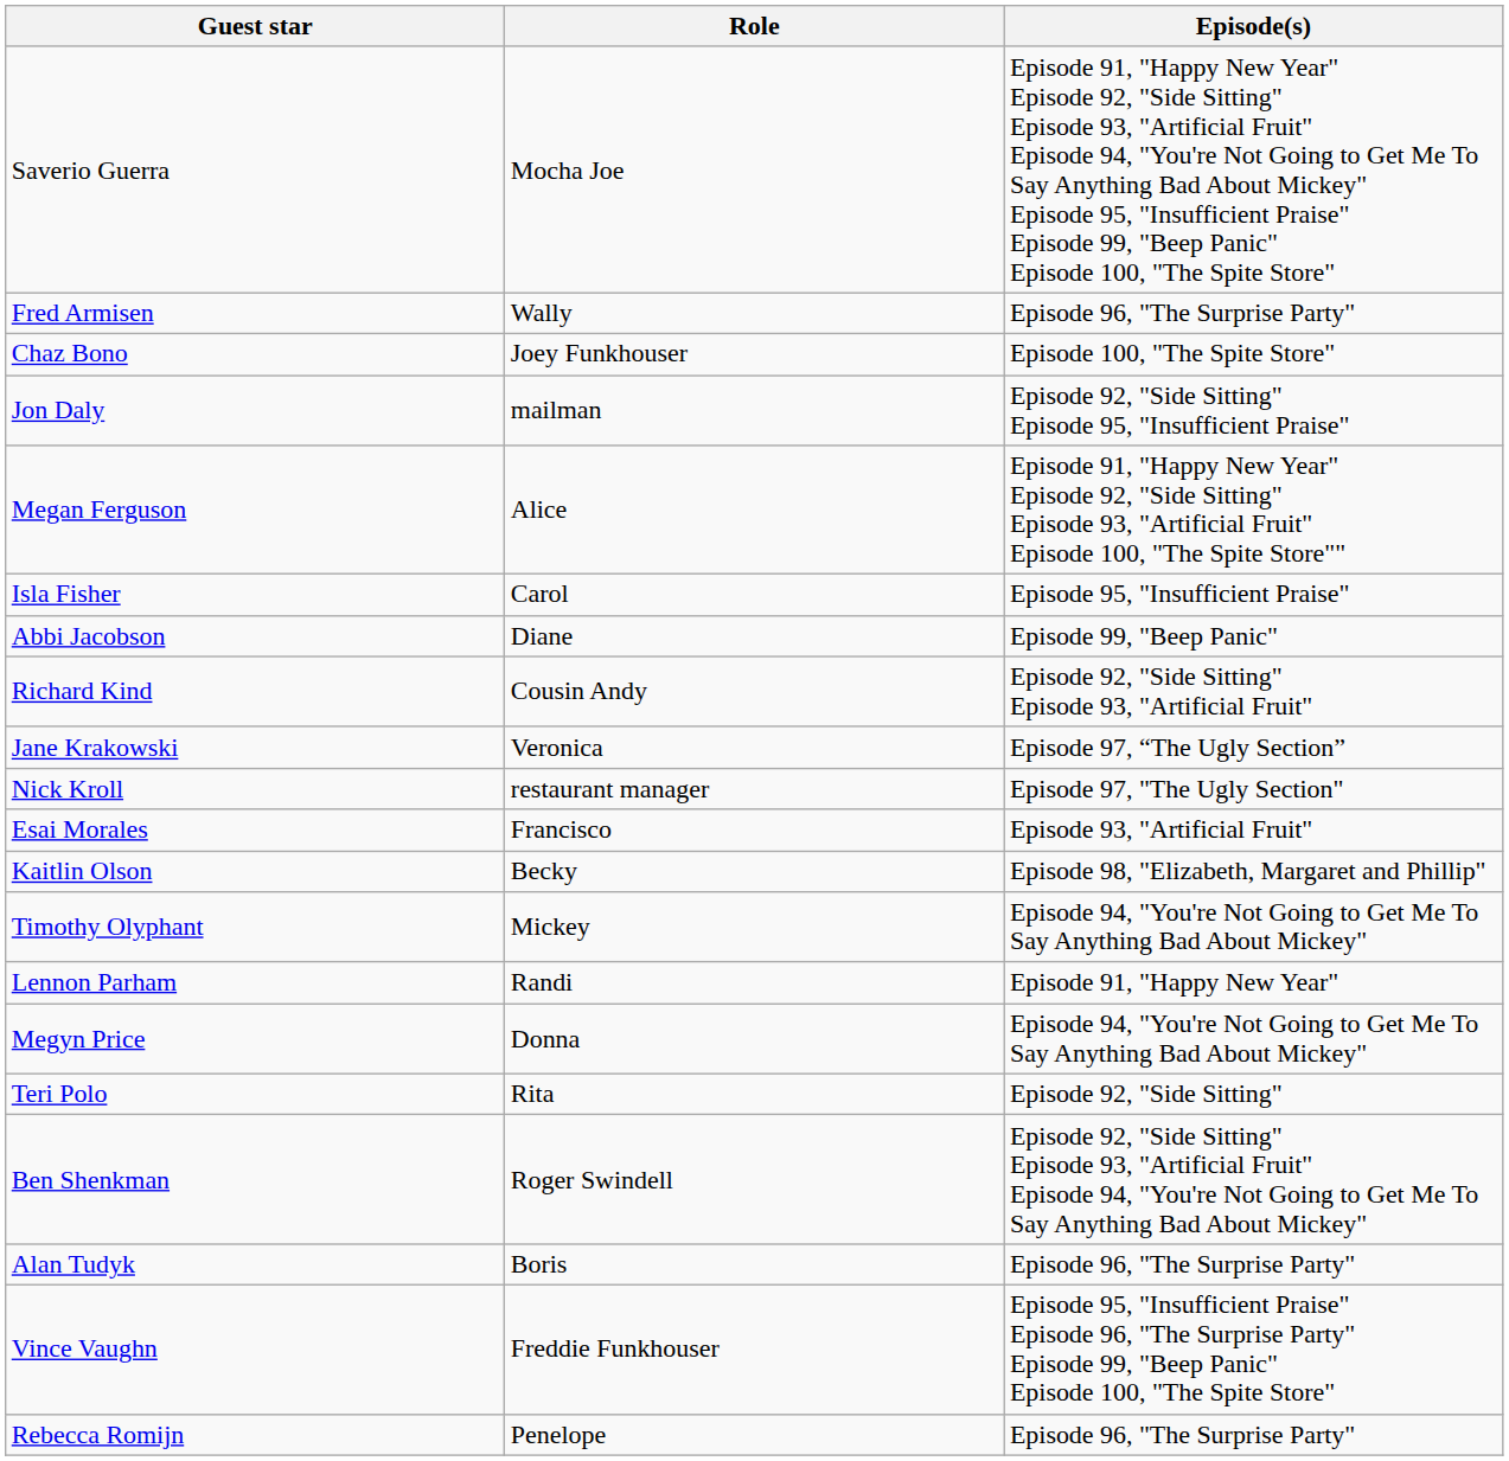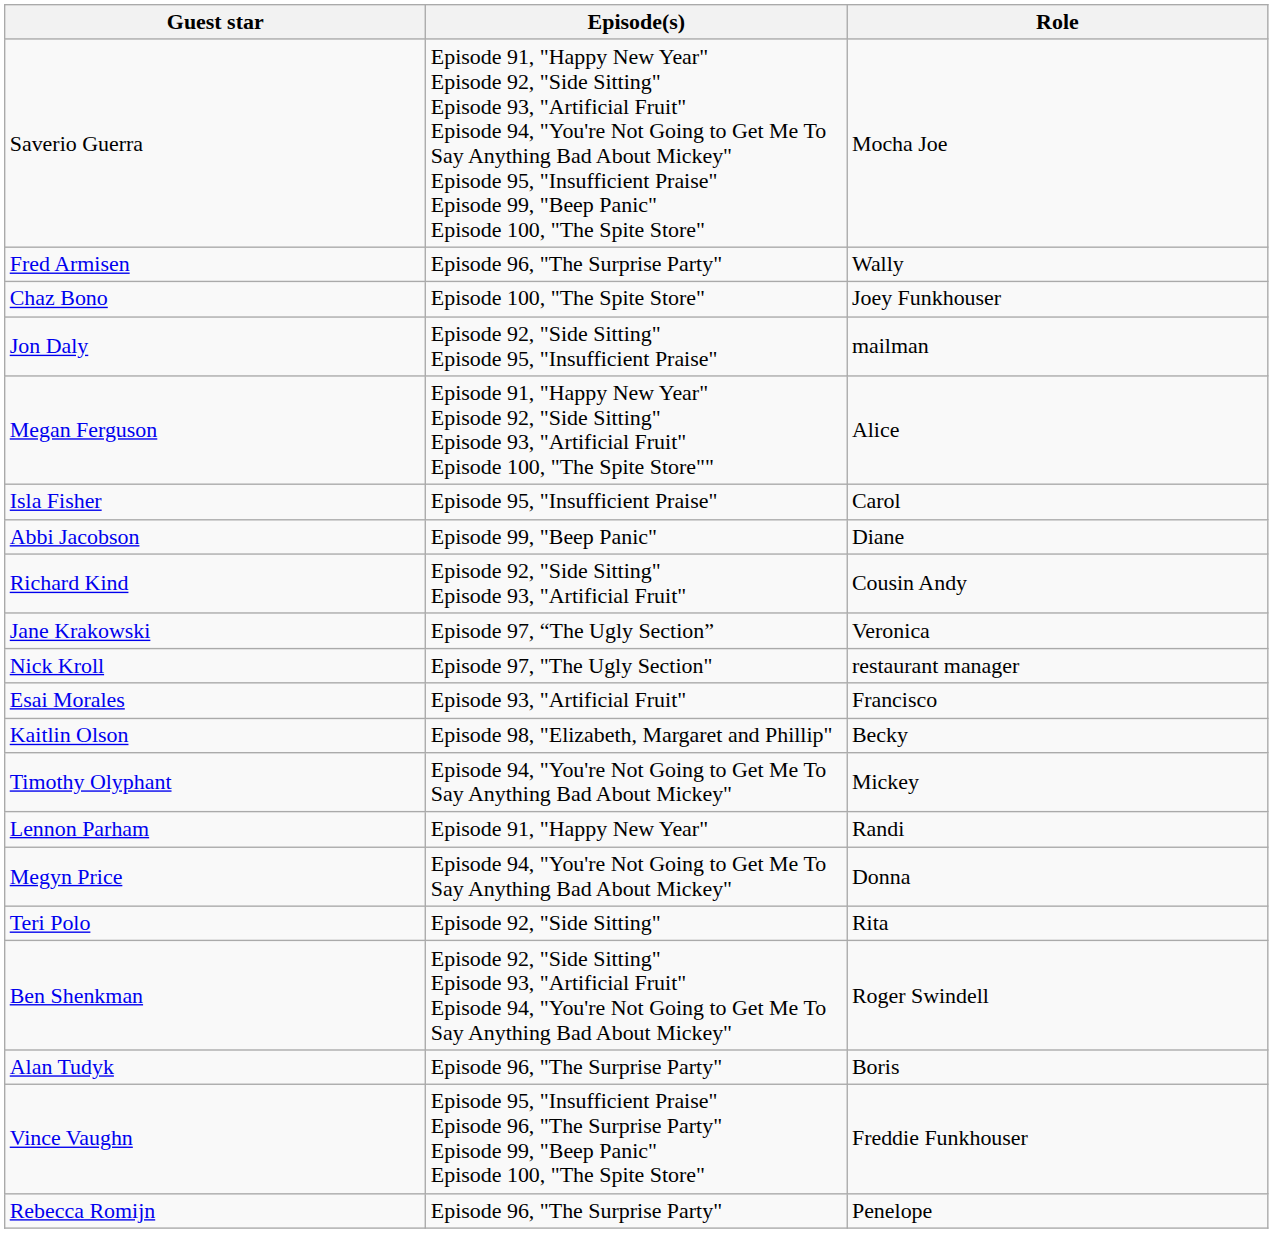columns swapped: Role <-> Episode(s)
